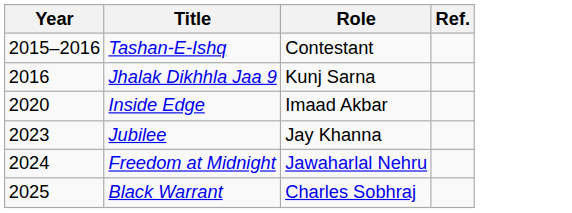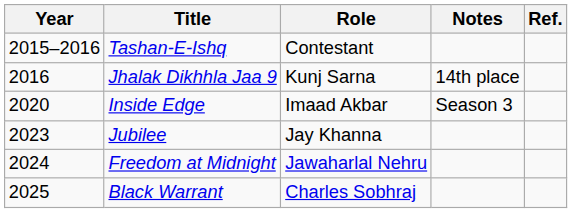+ column: Notes | 14th place | Season 3
